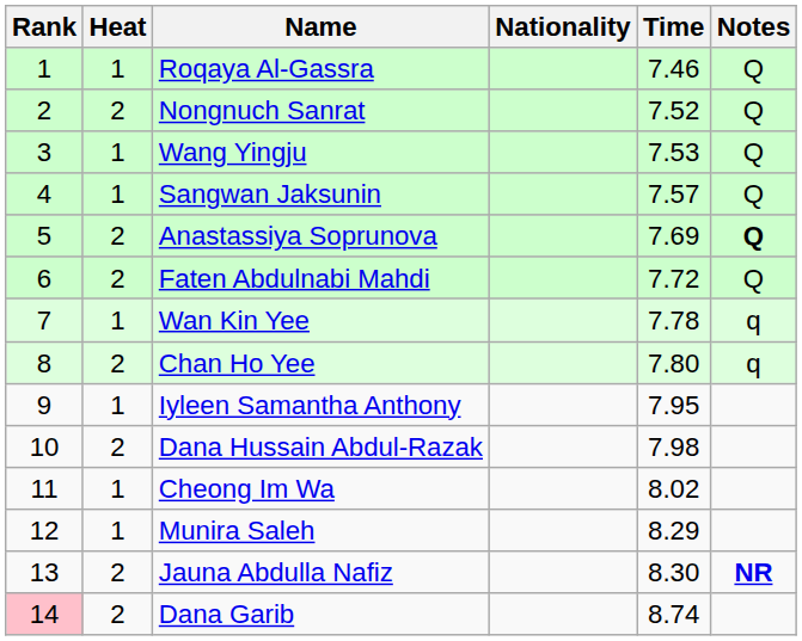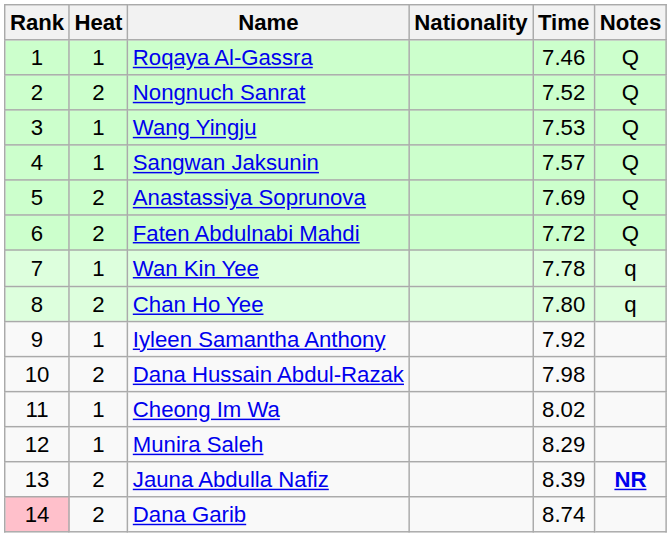Anastassiya Soprunova | Notes: bold -> normal
Iyleen Samantha Anthony | Time: 7.95 -> 7.92
Jauna Abdulla Nafiz | Time: 8.30 -> 8.39
